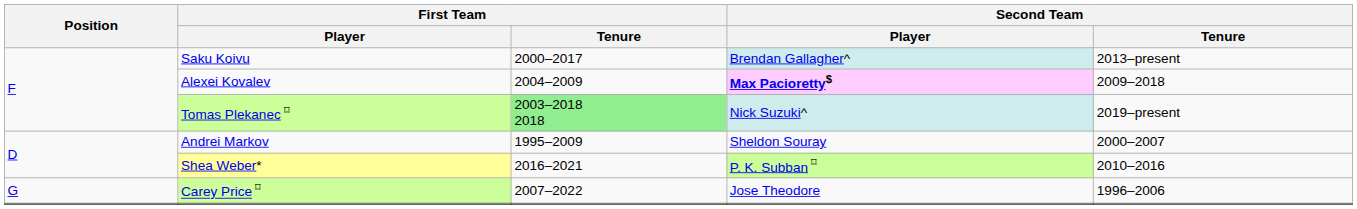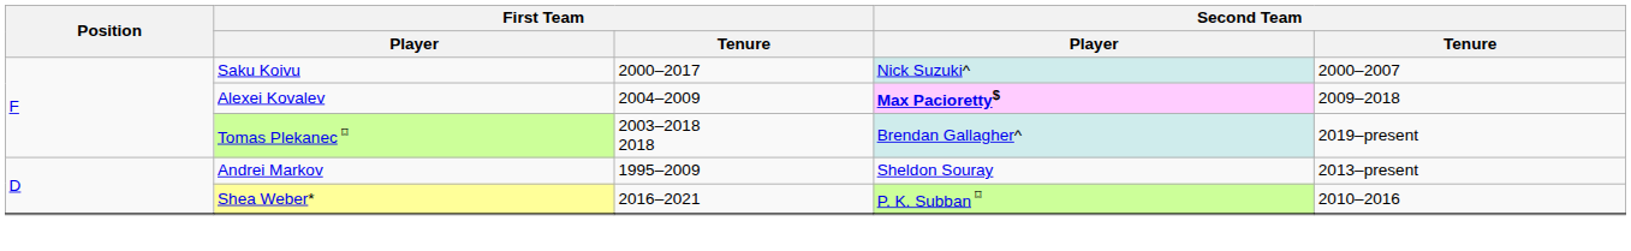Saku Koivu | Second Team / Player: Brendan Gallagher^ -> Nick Suzuki^
Saku Koivu | Second Team / Tenure: 2013–present -> 2000–2007
Tomas Plekanec ⌑ | First Team / Tenure: lightgreen background -> no background
Tomas Plekanec ⌑ | Second Team / Player: Nick Suzuki^ -> Brendan Gallagher^
Andrei Markov | Second Team / Tenure: 2000–2007 -> 2013–present
- row: G | Carey Price ⌑ | 2007–2022 | Jose Theodore | 1996–2006
